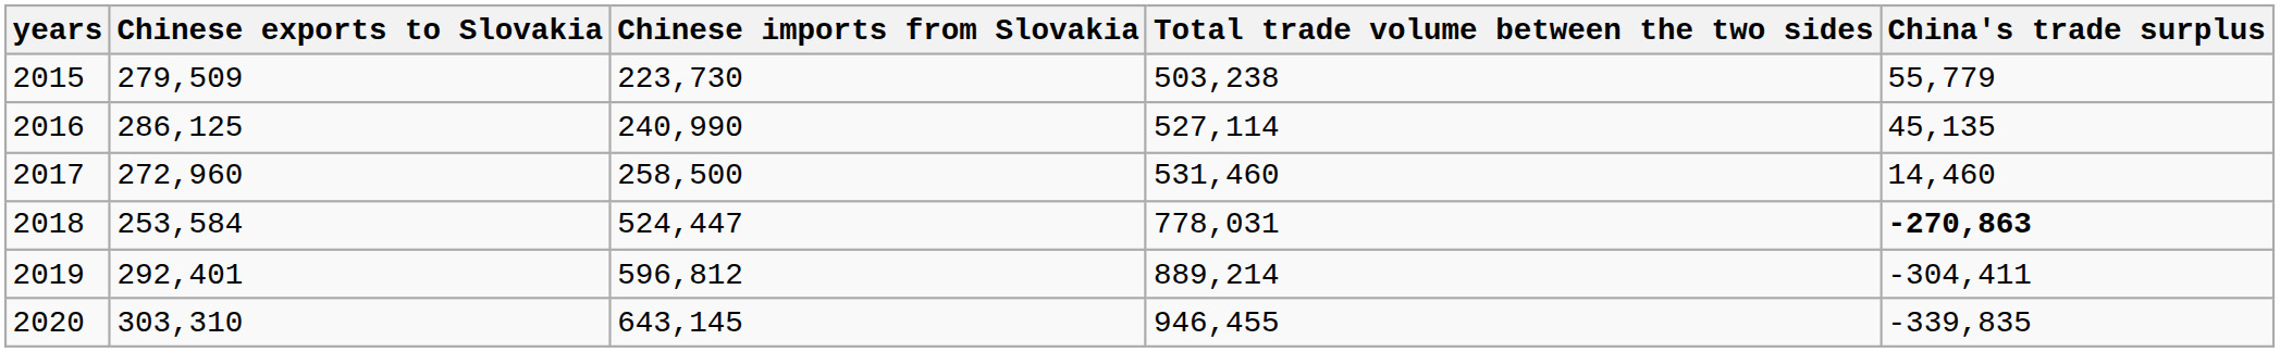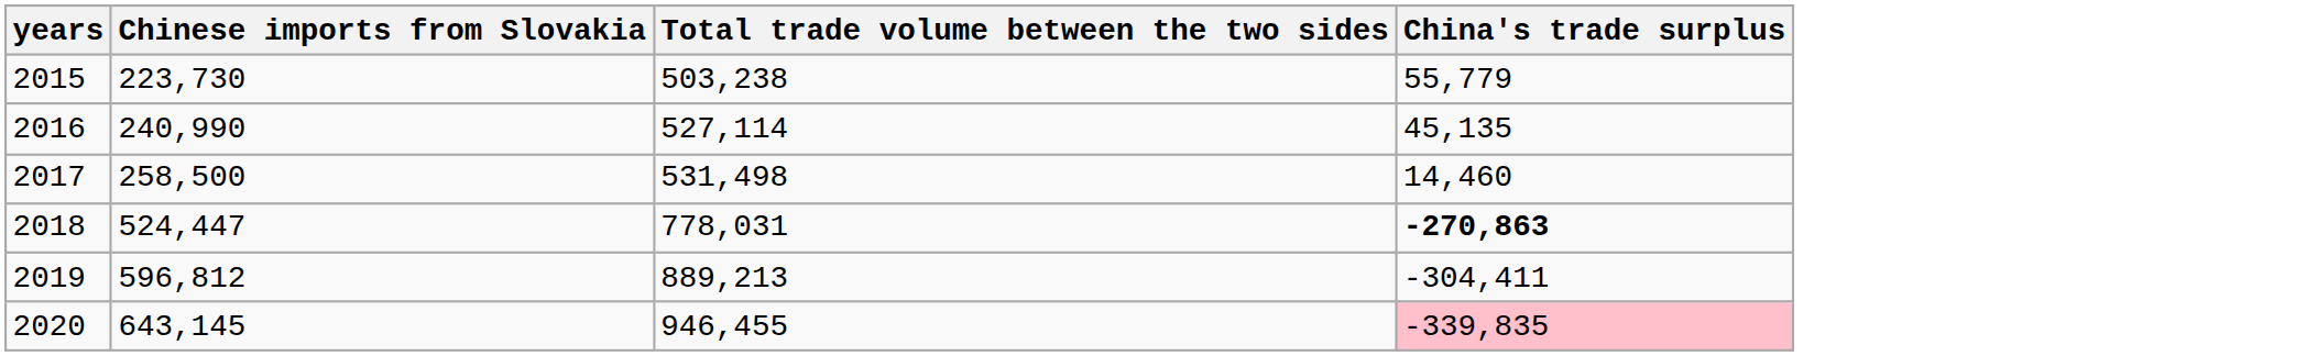- column: Chinese exports to Slovakia | 279,509 | 286,125 | 272,960 | 253,584 | 292,401 | 303,310
2017 | Total trade volume between the two sides: 531,460 -> 531,498
2019 | Total trade volume between the two sides: 889,214 -> 889,213
2020 | China's trade surplus: no background -> pink background
